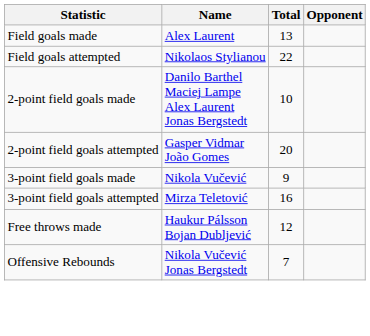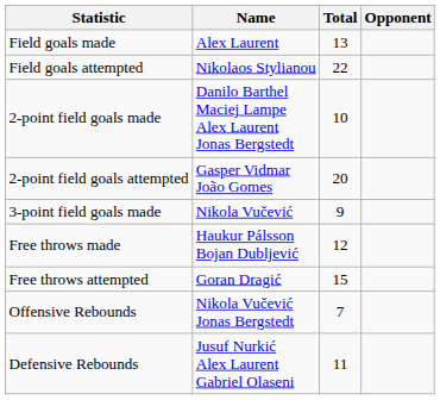- row: 3-point field goals attempted | Mirza Teletović | 16
+ row: Free throws attempted | Goran Dragić | 15
+ row: Defensive Rebounds | Jusuf Nurkić Alex Laurent Gabriel Olaseni | 11
